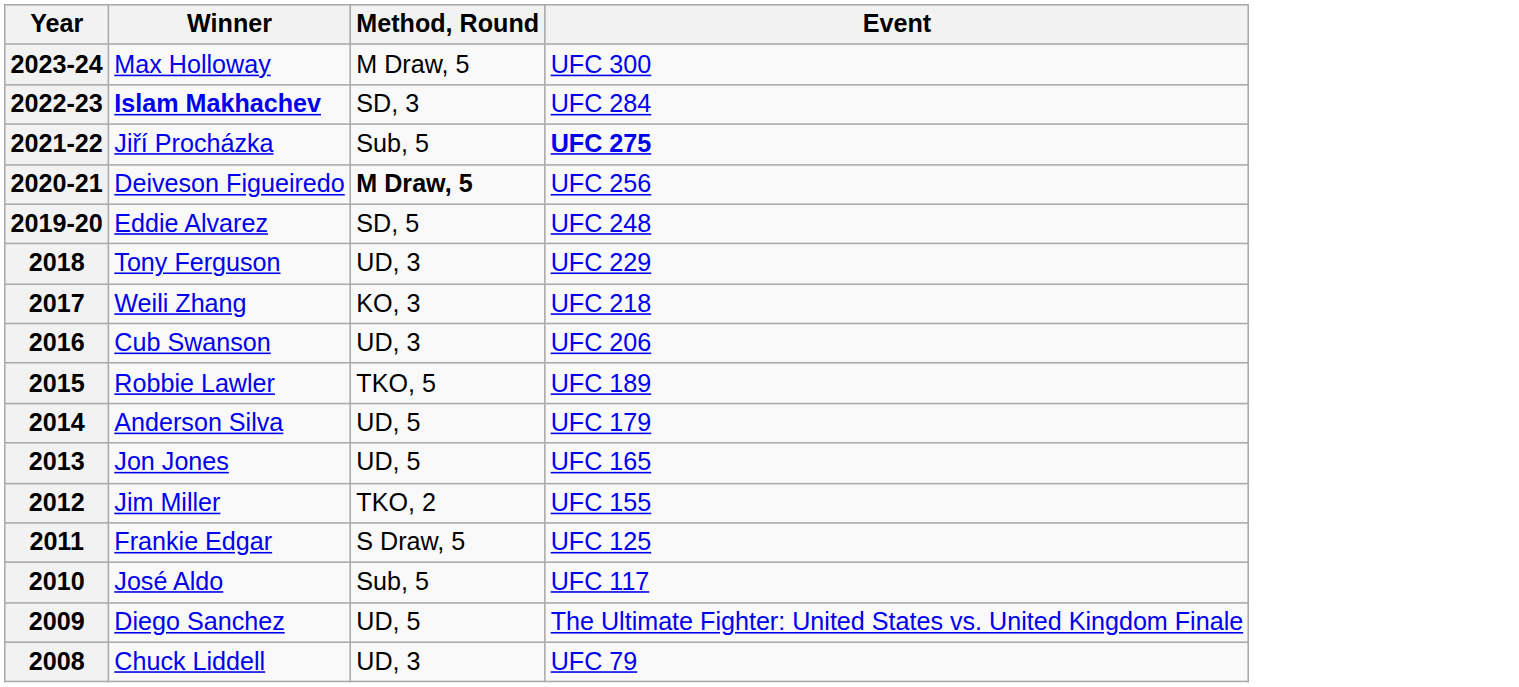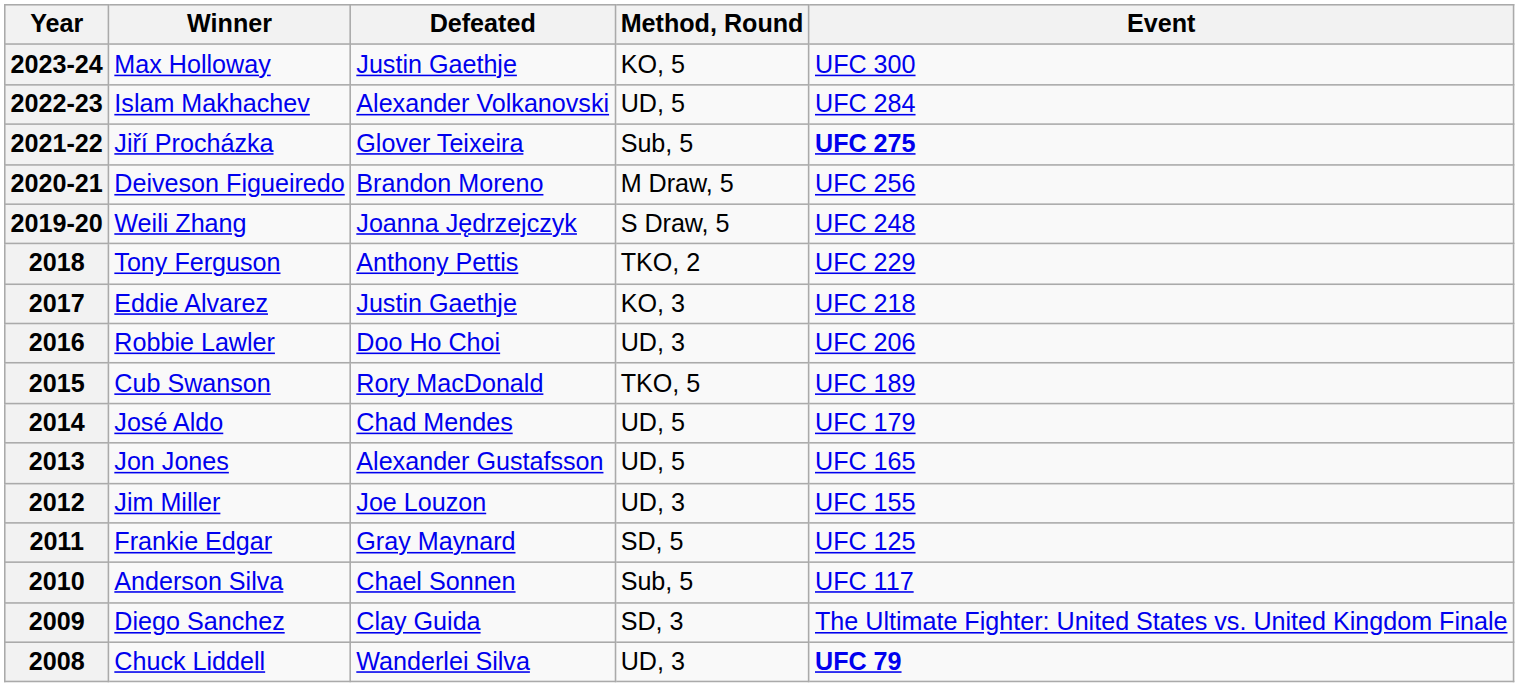+ column: Defeated | Justin Gaethje | Alexander Volkanovski | Glover Teixeira | Brandon Moreno | Joanna Jędrzejczyk | Anthony Pettis | Justin Gaethje | Doo Ho Choi | Rory MacDonald | Chad Mendes | Alexander Gustafsson | Joe Louzon | Gray Maynard | Chael Sonnen | Clay Guida | Wanderlei Silva
2023-24 | Method, Round: M Draw, 5 -> KO, 5
2022-23 | Winner: bold -> normal
2022-23 | Method, Round: SD, 3 -> UD, 5
2020-21 | Method, Round: bold -> normal
2019-20 | Winner: Eddie Alvarez -> Weili Zhang
2019-20 | Method, Round: SD, 5 -> S Draw, 5
2018 | Method, Round: UD, 3 -> TKO, 2
2017 | Winner: Weili Zhang -> Eddie Alvarez
2016 | Winner: Cub Swanson -> Robbie Lawler
2015 | Winner: Robbie Lawler -> Cub Swanson
2014 | Winner: Anderson Silva -> José Aldo
2012 | Method, Round: TKO, 2 -> UD, 3
2011 | Method, Round: S Draw, 5 -> SD, 5
2010 | Winner: José Aldo -> Anderson Silva
2009 | Method, Round: UD, 5 -> SD, 3
2008 | Event: normal -> bold
